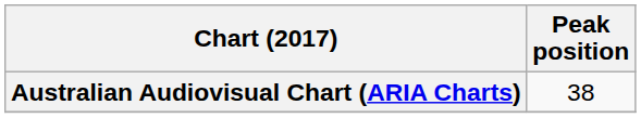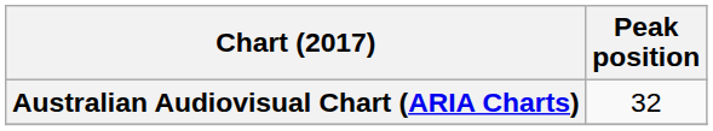Australian Audiovisual Chart (ARIA Charts) | Peak position: 38 -> 32
